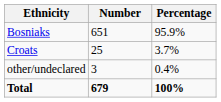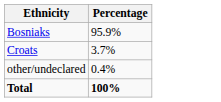- column: Number | 651 | 25 | 3 | 679
